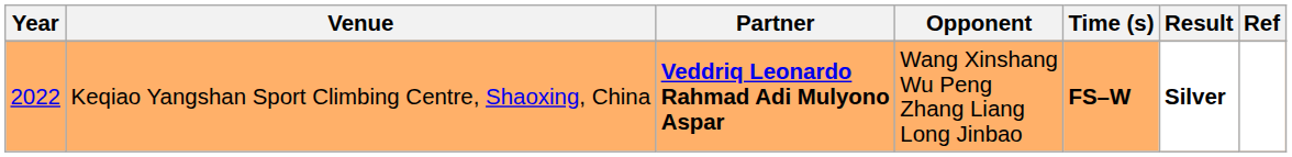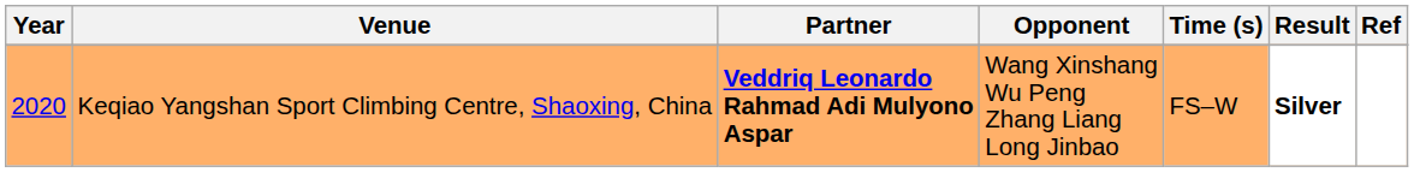Keqiao Yangshan Sport Climbing Centre, Shaoxing, China | Year: 2022 -> 2020
Keqiao Yangshan Sport Climbing Centre, Shaoxing, China | Time (s): bold -> normal
